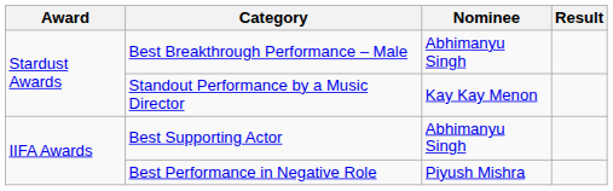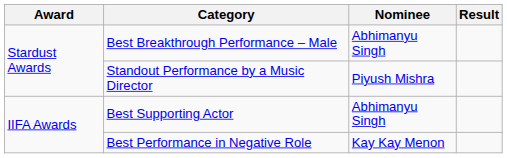Standout Performance by a Music Director | Nominee: Kay Kay Menon -> Piyush Mishra
Best Performance in Negative Role | Nominee: Piyush Mishra -> Kay Kay Menon
